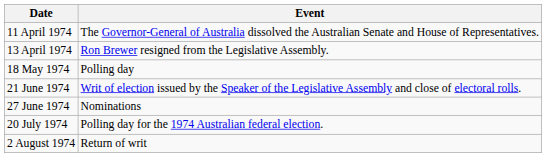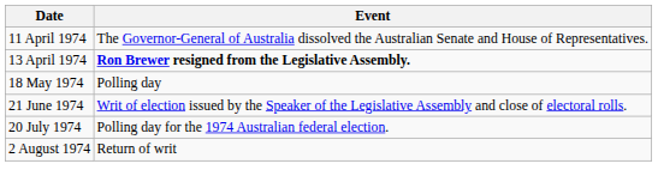13 April 1974 | Event: normal -> bold
- row: 27 June 1974 | Nominations
